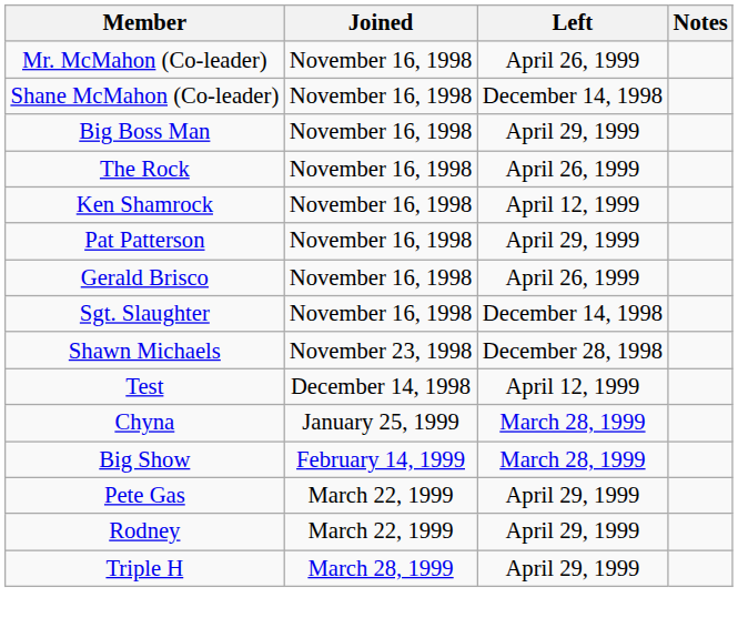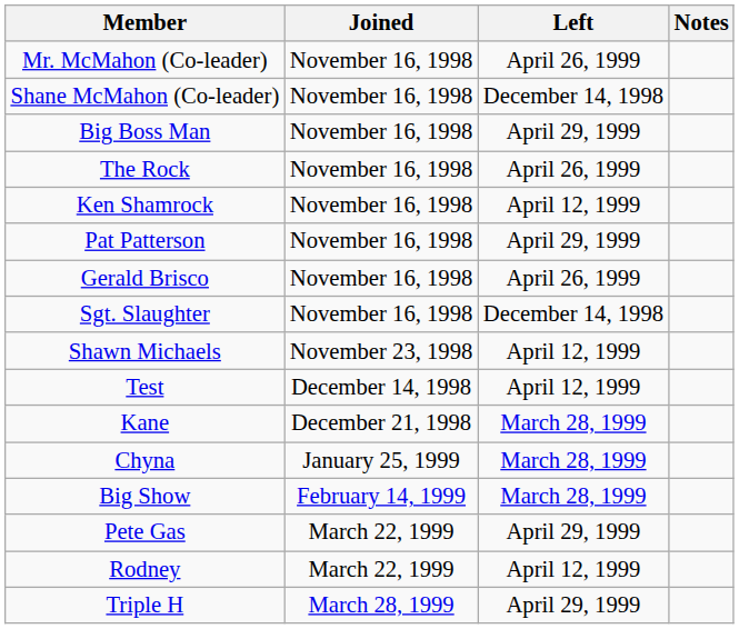Shawn Michaels | Left: December 28, 1998 -> April 12, 1999
+ row: Kane | December 21, 1998 | March 28, 1999
Rodney | Left: April 29, 1999 -> April 12, 1999
